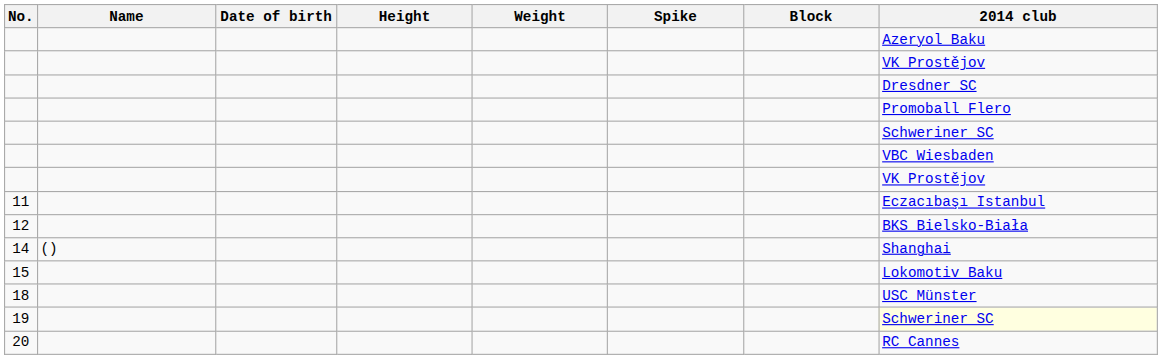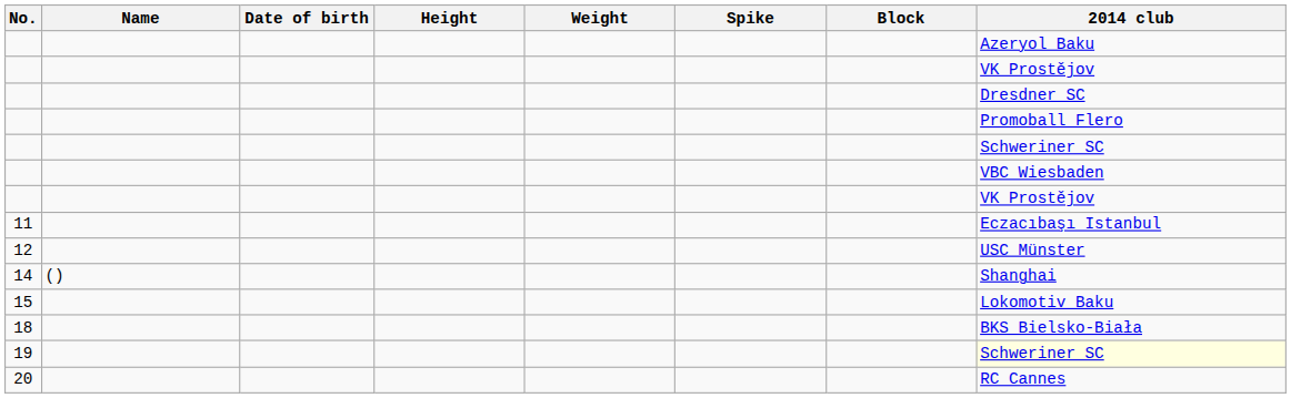12 | 2014 club: BKS Bielsko-Biała -> USC Münster
18 | 2014 club: USC Münster -> BKS Bielsko-Biała
